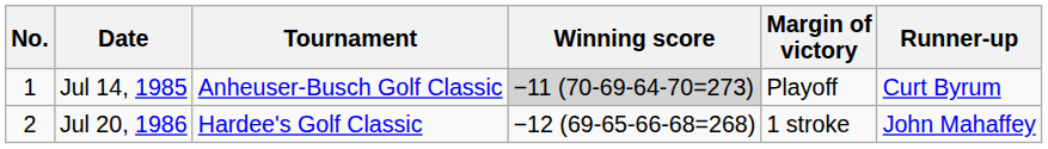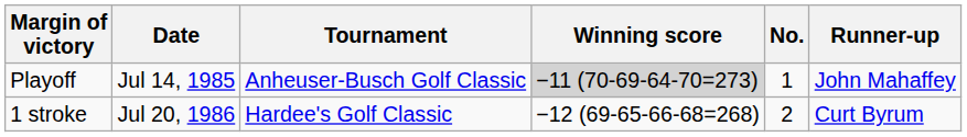columns swapped: No. <-> Margin of victory
Jul 14, 1985 | Runner-up: Curt Byrum -> John Mahaffey
Jul 20, 1986 | Runner-up: John Mahaffey -> Curt Byrum
